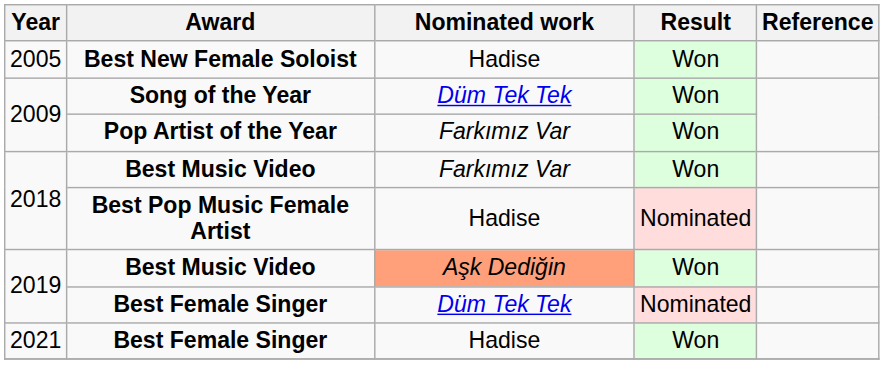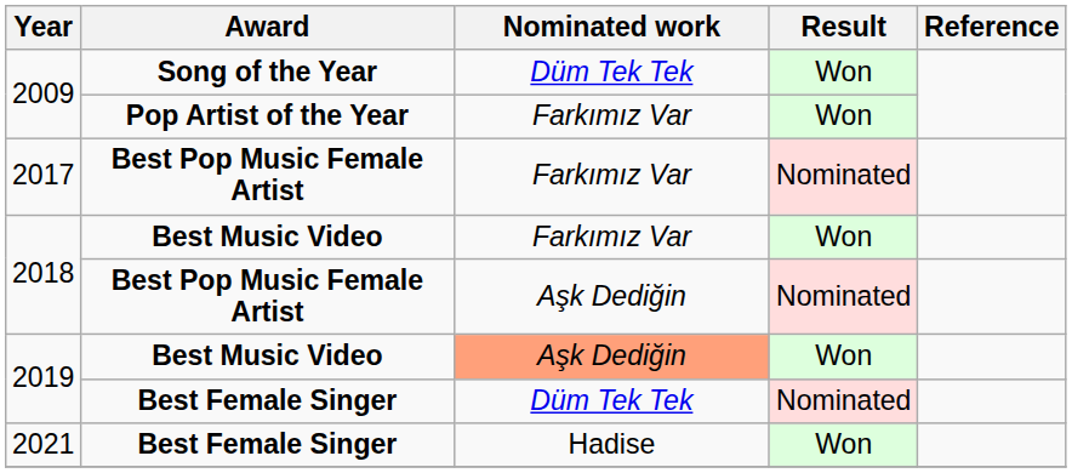- row: 2005 | Best New Female Soloist | Hadise | Won
+ row: 2017 | Best Pop Music Female Artist | Farkımız Var | Nominated
2018 / Best Pop Music Female Artist | Nominated work: Hadise -> Aşk Dediğin
